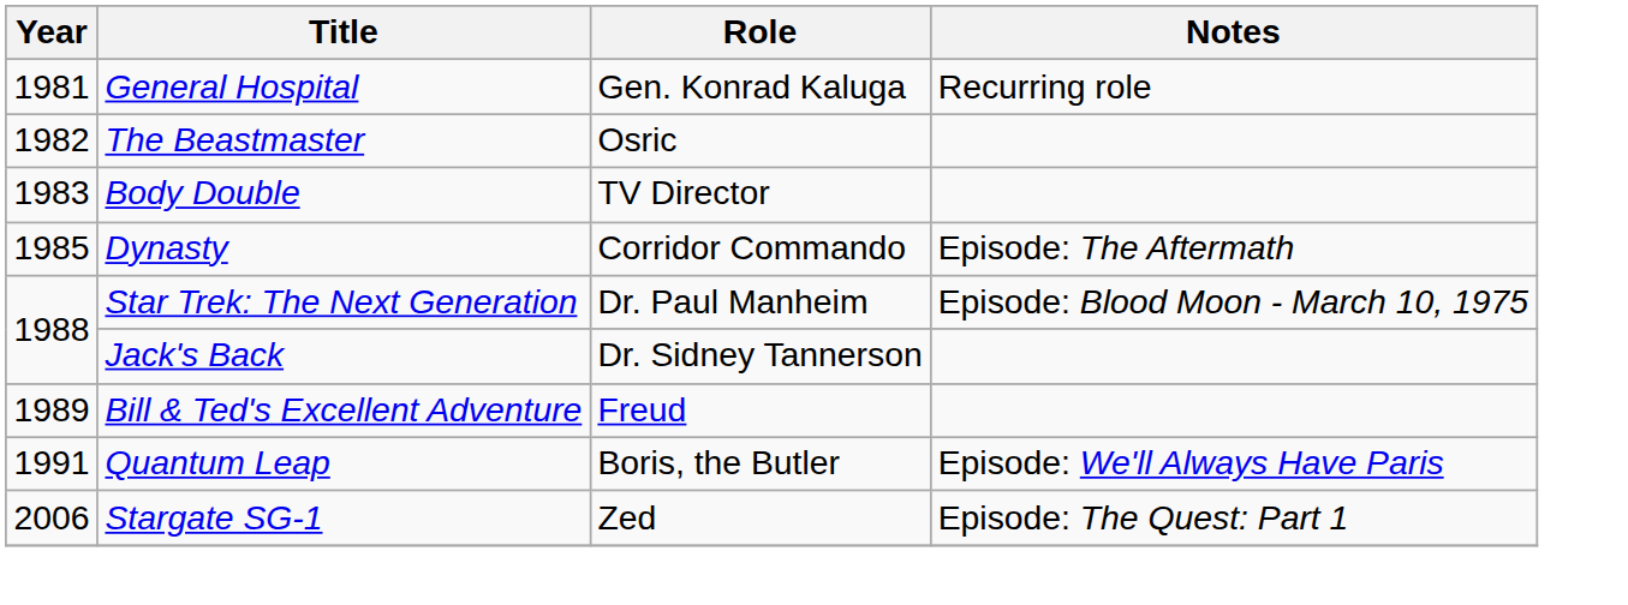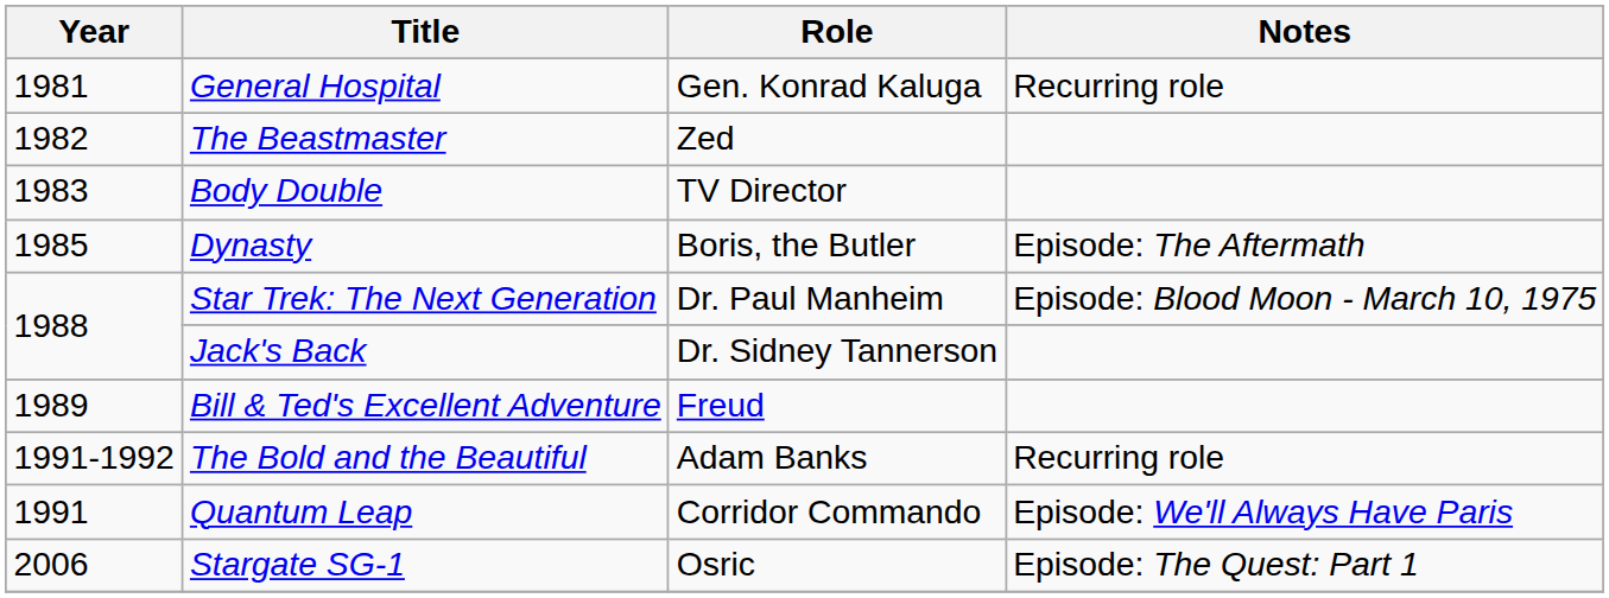The Beastmaster | Role: Osric -> Zed
Dynasty | Role: Corridor Commando -> Boris, the Butler
+ row: 1991-1992 | The Bold and the Beautiful | Adam Banks | Recurring role
Quantum Leap | Role: Boris, the Butler -> Corridor Commando
Stargate SG-1 | Role: Zed -> Osric
